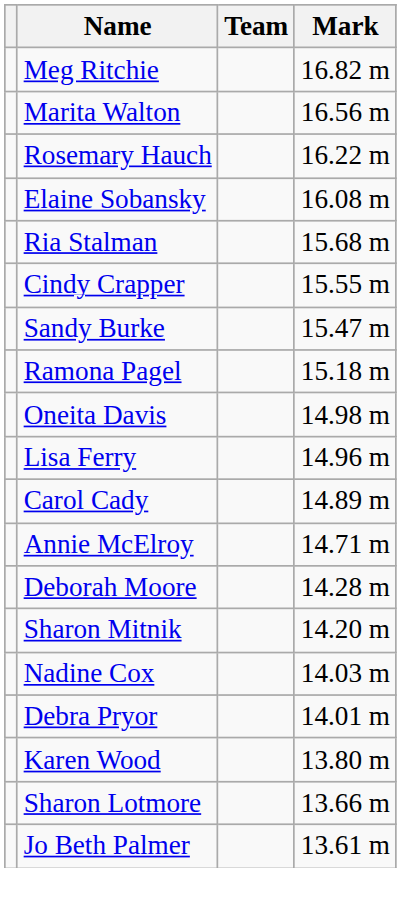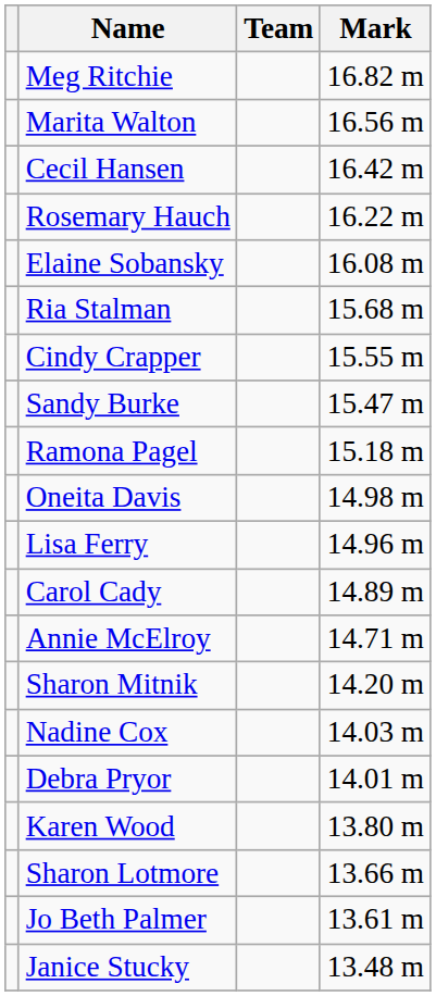+ row: Cecil Hansen | 16.42 m
- row: Deborah Moore | 14.28 m
+ row: Janice Stucky | 13.48 m
